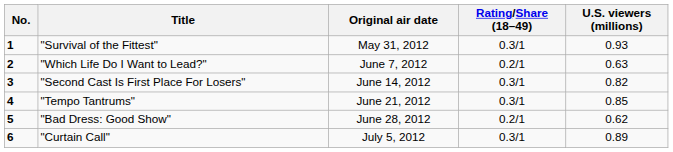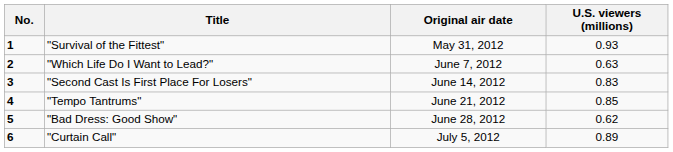- column: Rating/Share (18–49) | 0.3/1 | 0.2/1 | 0.3/1 | 0.3/1 | 0.2/1 | 0.3/1
"Second Cast Is First Place For Losers" | U.S. viewers (millions): 0.82 -> 0.83
